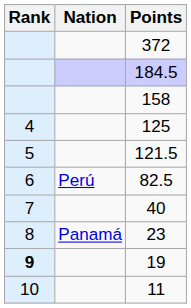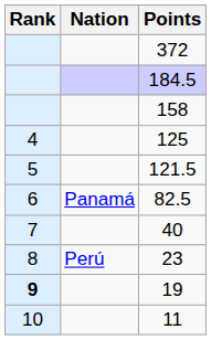82.5 | Nation: Perú -> Panamá
23 | Nation: Panamá -> Perú
